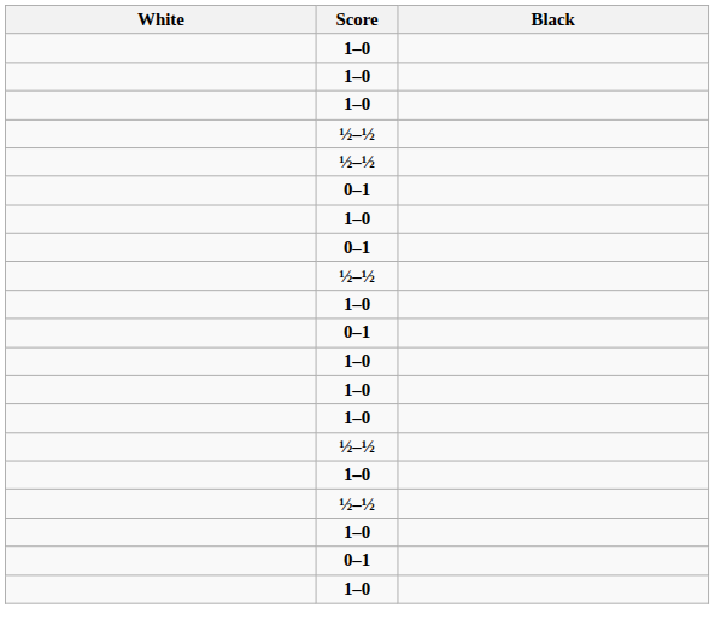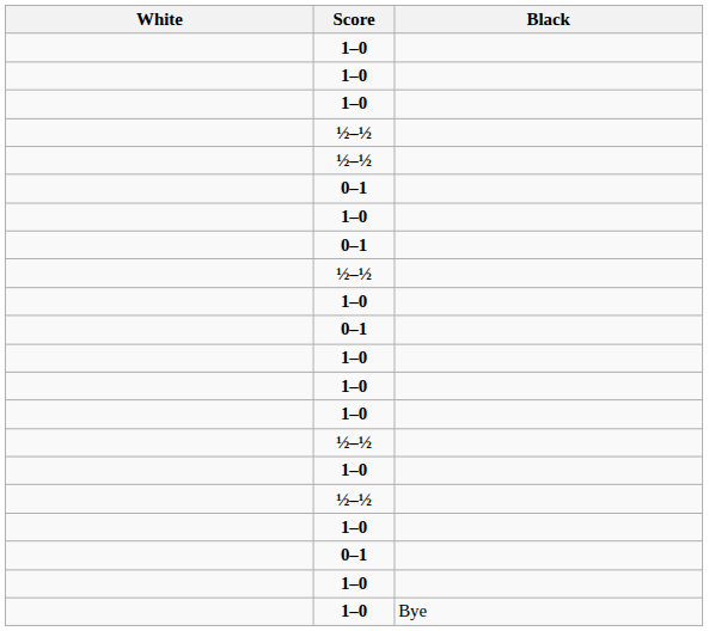+ row: 1–0 | Bye
